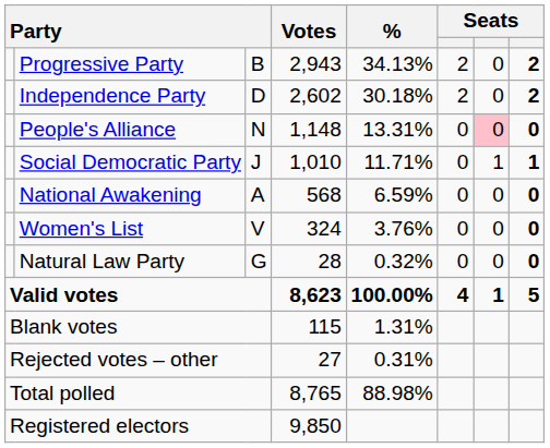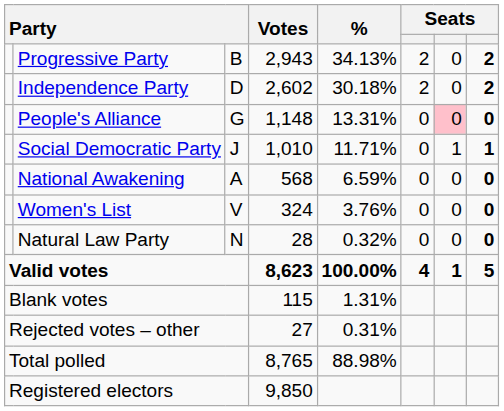People's Alliance | column 3: N -> G
Natural Law Party | column 3: G -> N
